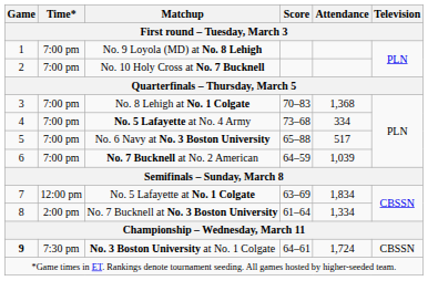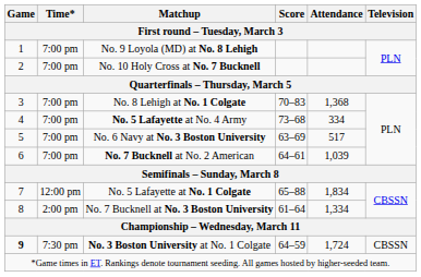No. 6 Navy at No. 3 Boston University | Score: 65–88 -> 63–69
No. 7 Bucknell at No. 2 American | Score: 64–59 -> 64–61
No. 5 Lafayette at No. 1 Colgate | Score: 63–69 -> 65–88
No. 3 Boston University at No. 1 Colgate | Score: 64–61 -> 64–59
